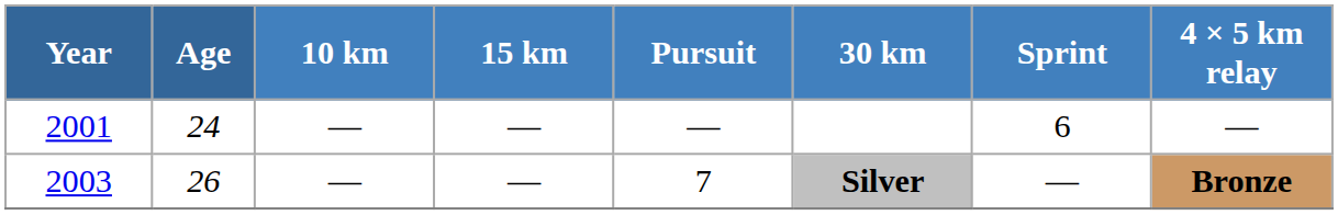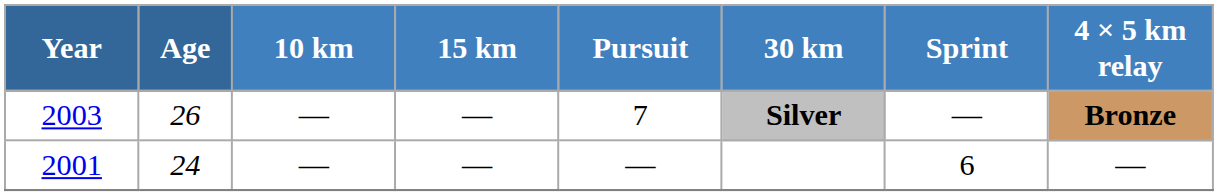rows swapped: 2001 <-> 2003
